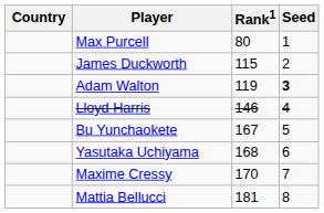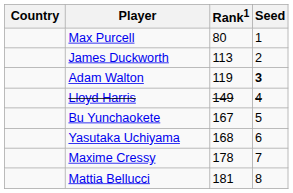James Duckworth | Rank1: 115 -> 113
Lloyd Harris | Rank1: 146 -> 149
Maxime Cressy | Rank1: 170 -> 178
